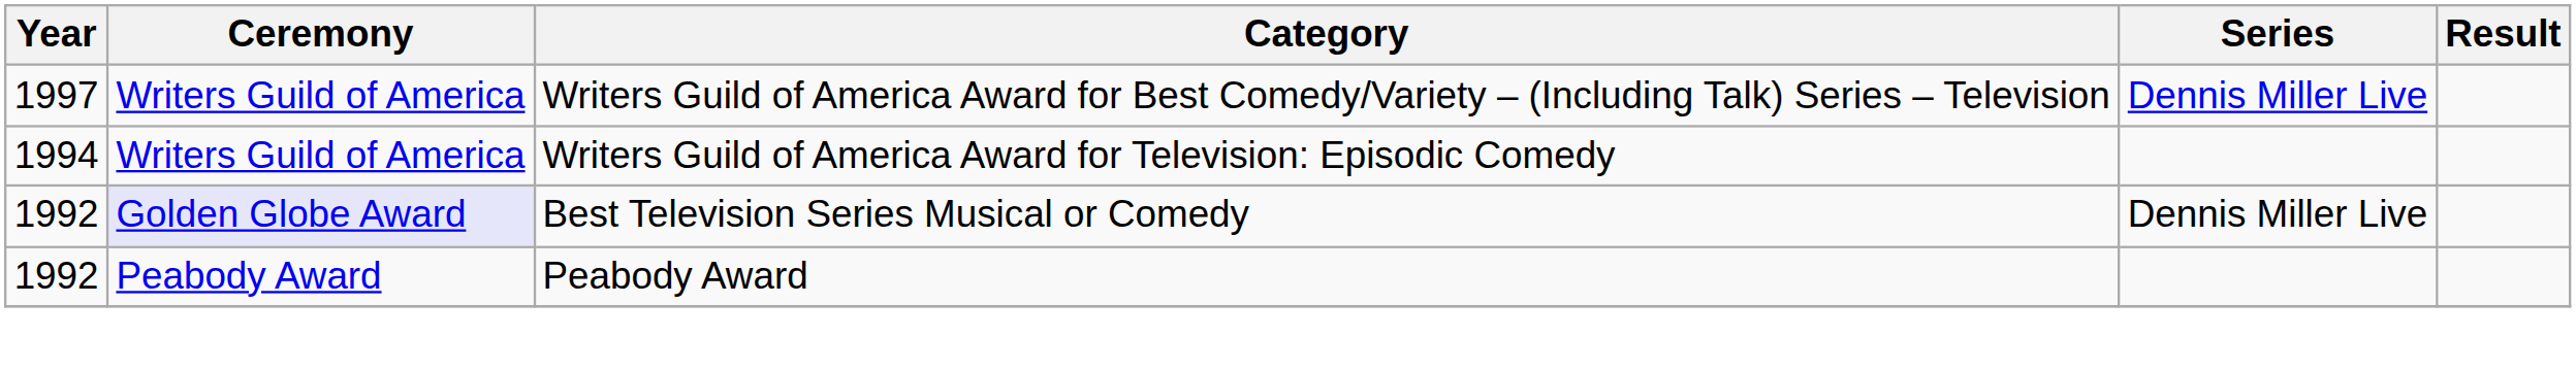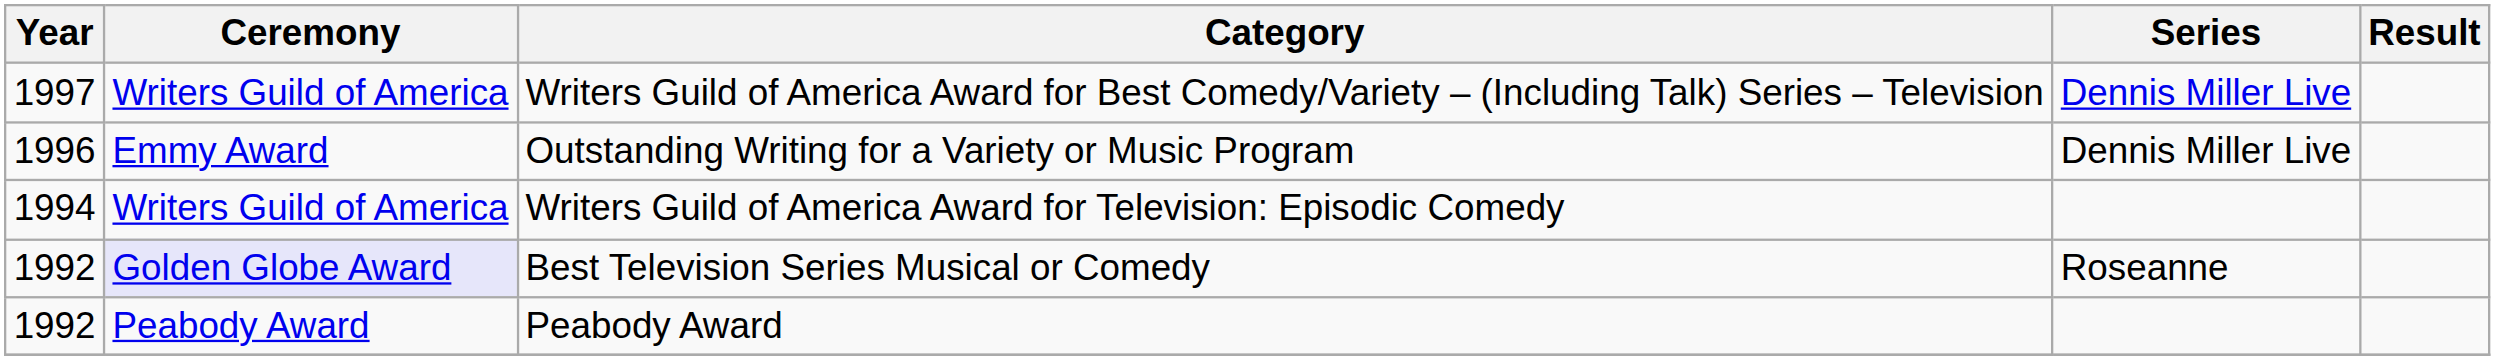+ row: 1996 | Emmy Award | Outstanding Writing for a Variety or Music Program | Dennis Miller Live
Best Television Series Musical or Comedy | Series: Dennis Miller Live -> Roseanne
